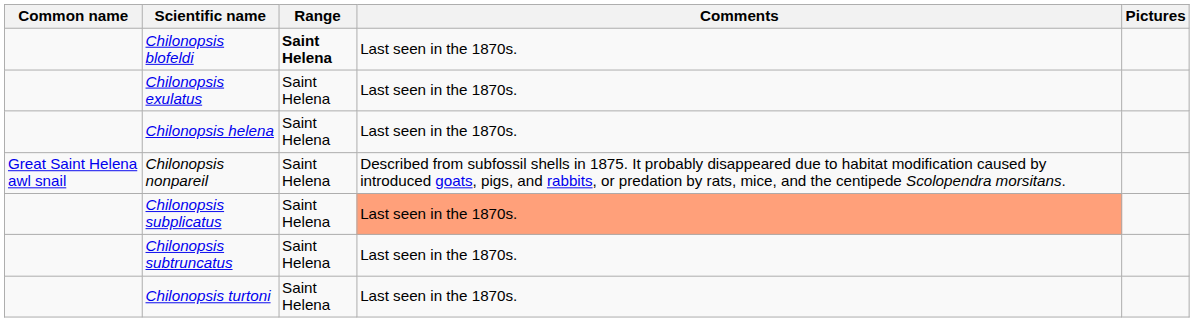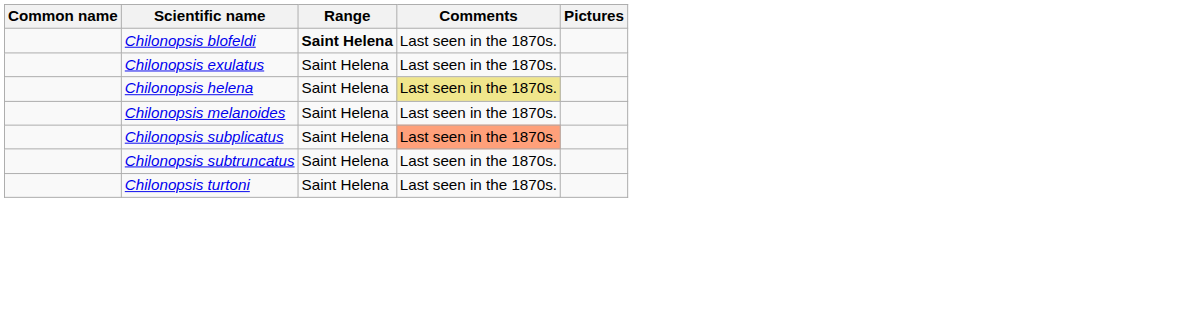Chilonopsis helena | Comments: no background -> khaki background
+ row: Chilonopsis melanoides | Saint Helena | Last seen in the 1870s.
- row: Great Saint Helena awl snail | Chilonopsis nonpareil | Saint Helena | Described from subfossil shells in 1875. It probably disappeared due to habitat modification caused by introduced goats, pigs, and rabbits, or predation by rats, mice, and the centipede Scolopendra morsitans.
